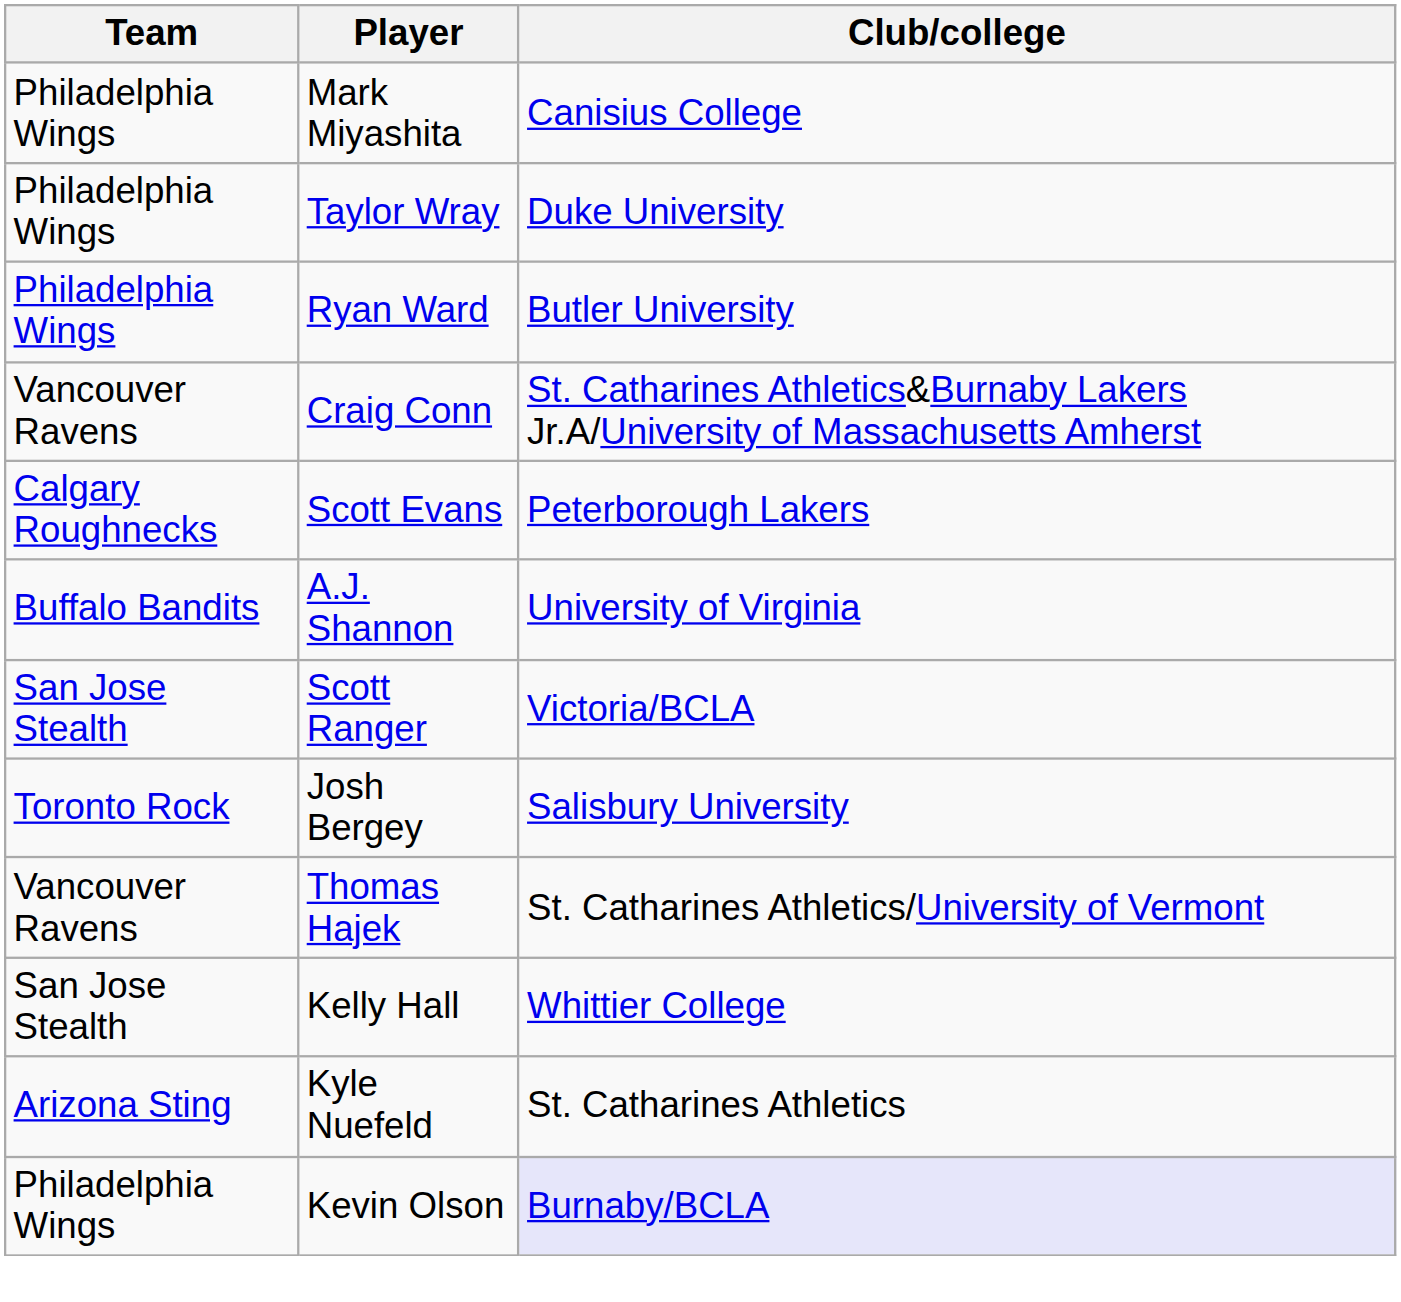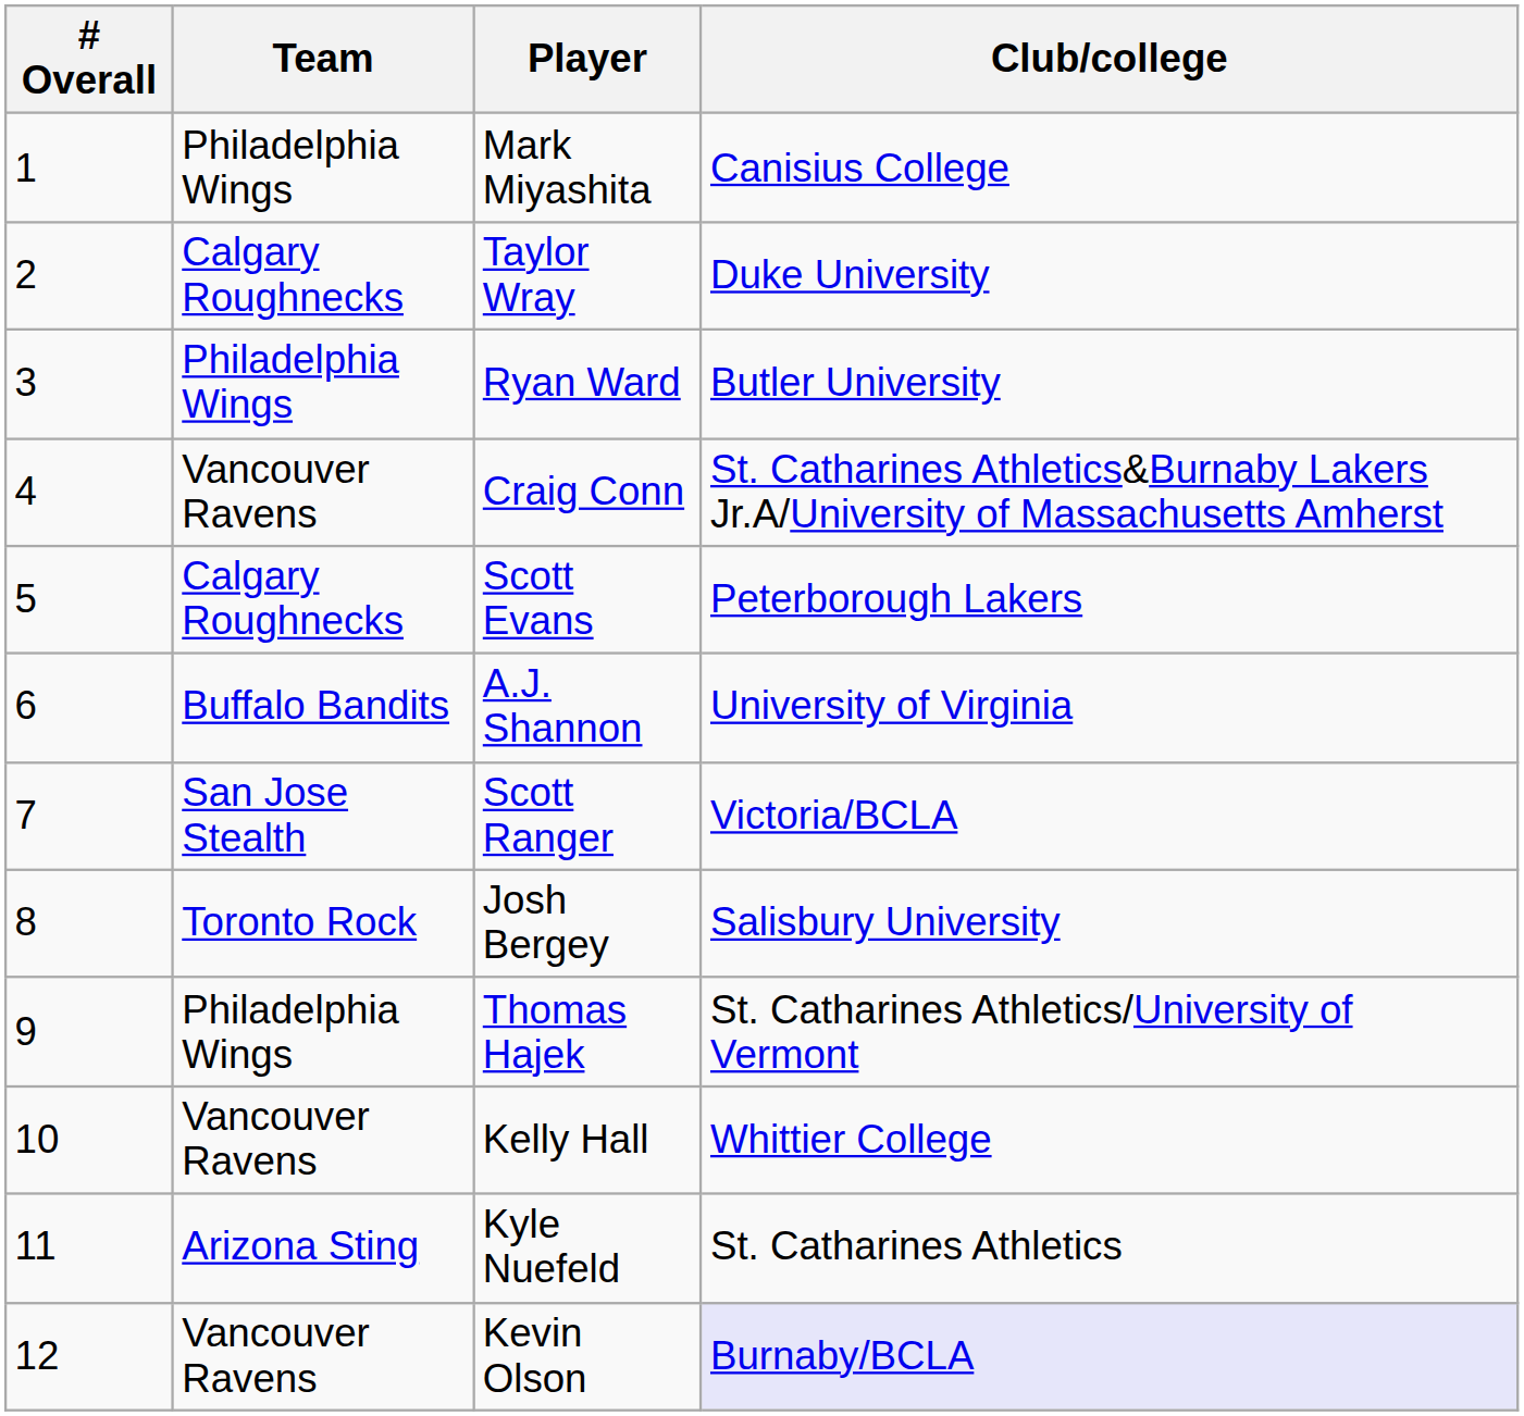+ column: # Overall | 1 | 2 | 3 | 4 | 5 | 6 | 7 | 8 | 9 | 10 | 11 | 12
Taylor Wray | Team: Philadelphia Wings -> Calgary Roughnecks
Thomas Hajek | Team: Vancouver Ravens -> Philadelphia Wings
Kelly Hall | Team: San Jose Stealth -> Vancouver Ravens
Kevin Olson | Team: Philadelphia Wings -> Vancouver Ravens
